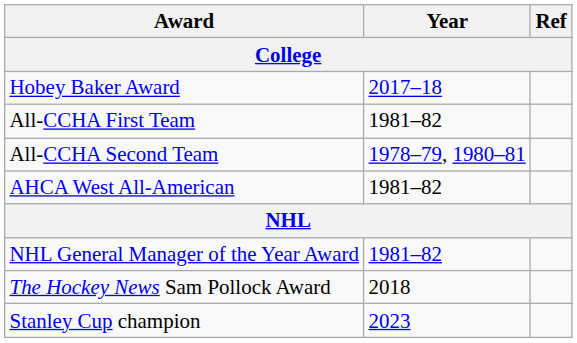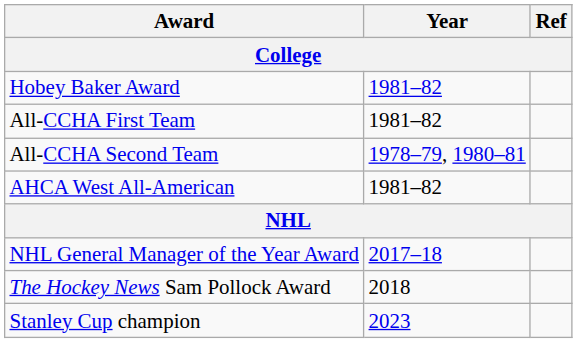Hobey Baker Award | Year: 2017–18 -> 1981–82
NHL General Manager of the Year Award | Year: 1981–82 -> 2017–18
